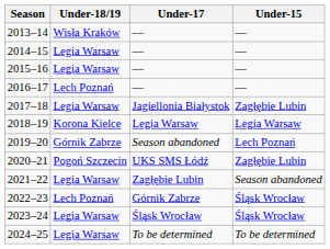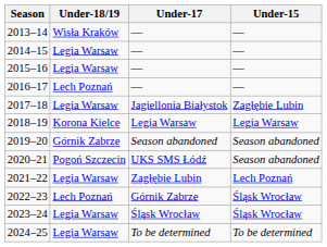2019–20 | Under-15: Lech Poznań -> Season abandoned
2020–21 | Under-15: Zagłębie Lubin -> Season abandoned
2021–22 | Under-15: Season abandoned -> Lech Poznań
